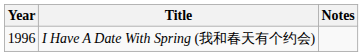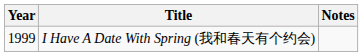I Have A Date With Spring (我和春天有个约会) | Year: 1996 -> 1999
